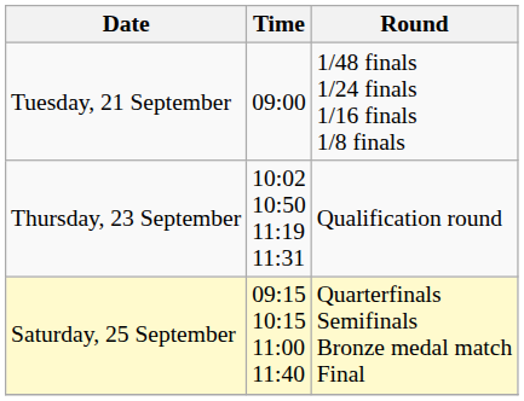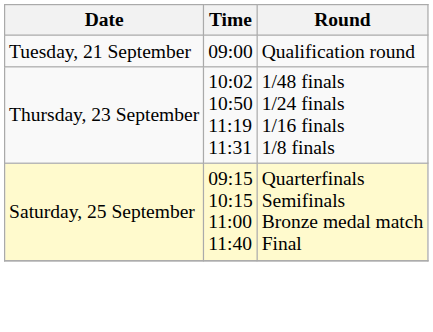Tuesday, 21 September | Round: 1/48 finals 1/24 finals 1/16 finals 1/8 finals -> Qualification round
Thursday, 23 September | Round: Qualification round -> 1/48 finals 1/24 finals 1/16 finals 1/8 finals
